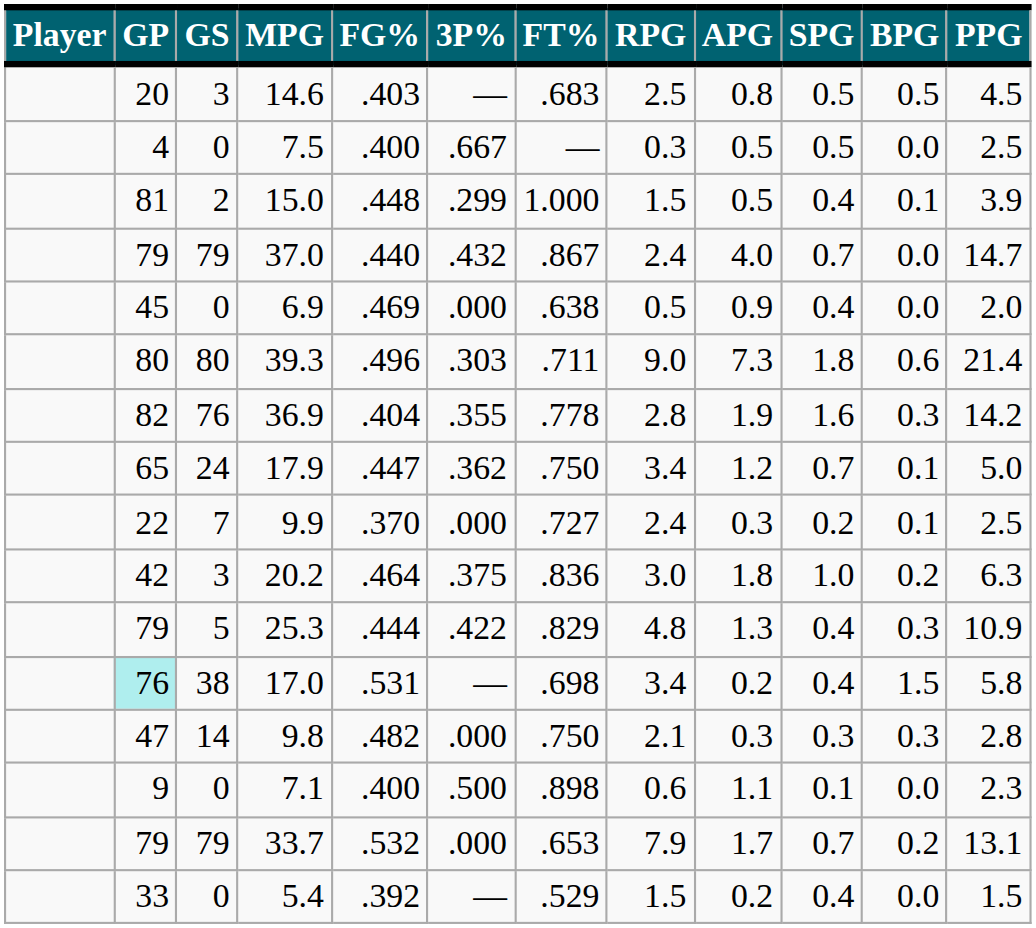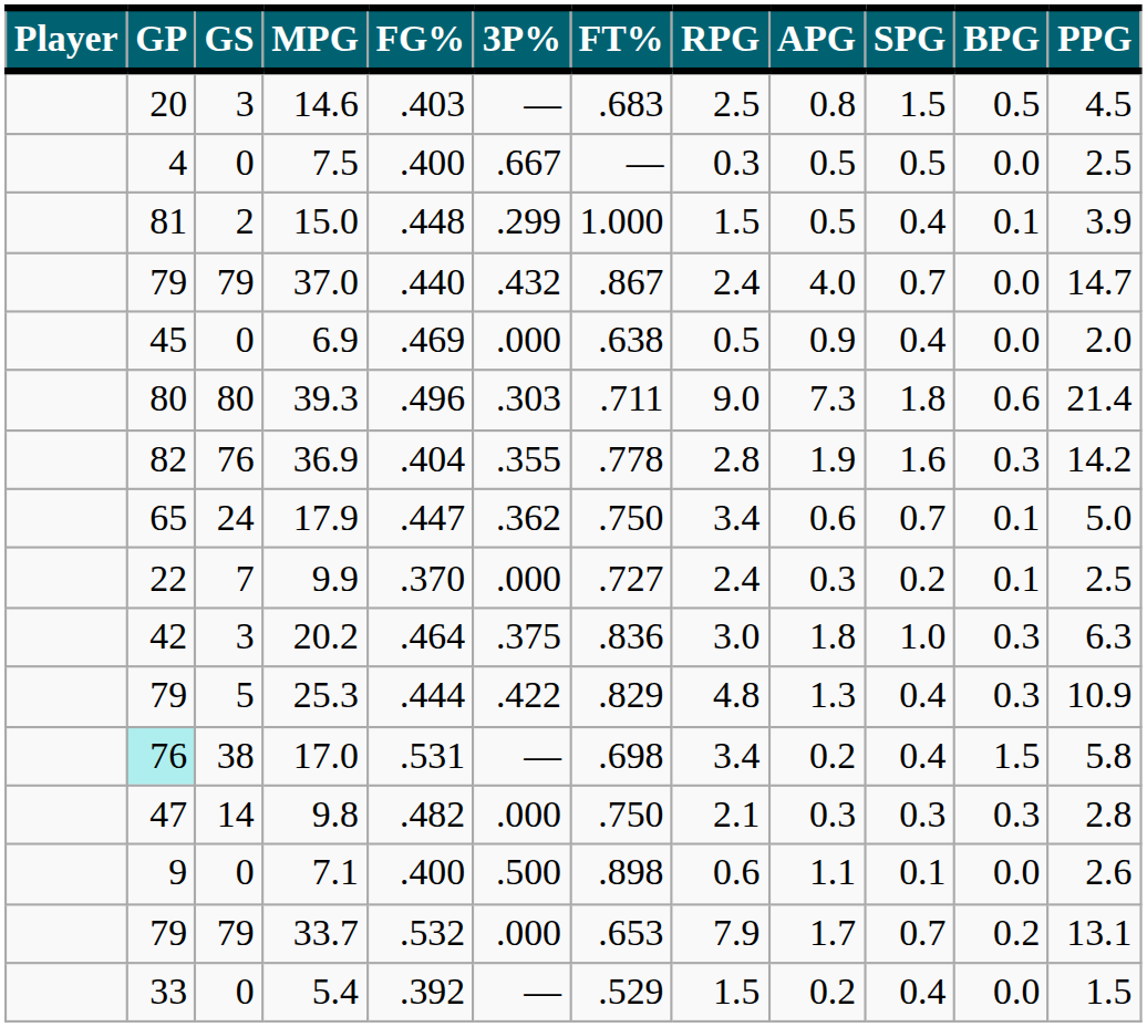14.6 | SPG: 0.5 -> 1.5
17.9 | APG: 1.2 -> 0.6
20.2 | BPG: 0.2 -> 0.3
7.1 | PPG: 2.3 -> 2.6
